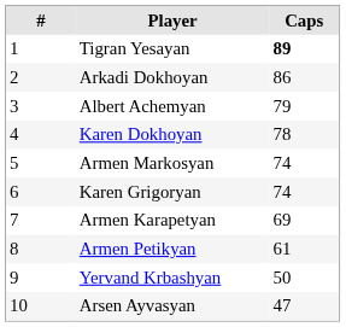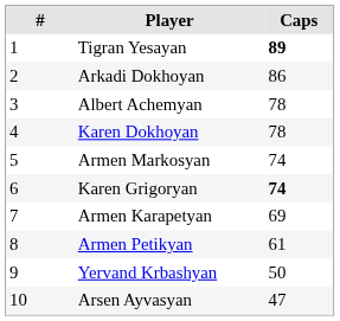Albert Achemyan | Caps: 79 -> 78
Karen Grigoryan | Caps: normal -> bold
